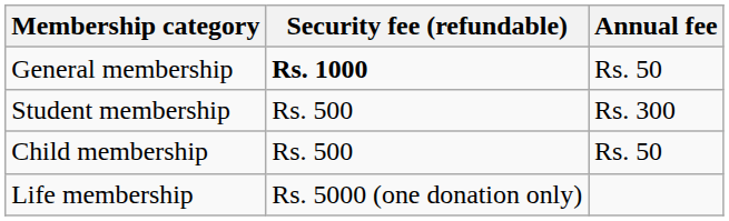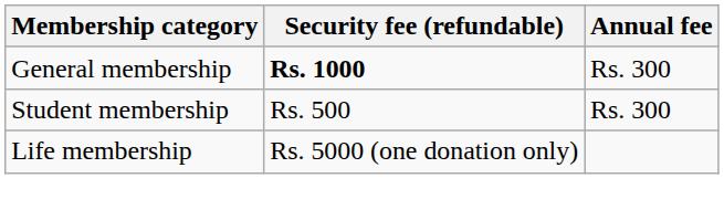General membership | Annual fee: Rs. 50 -> Rs. 300
- row: Child membership | Rs. 500 | Rs. 50
